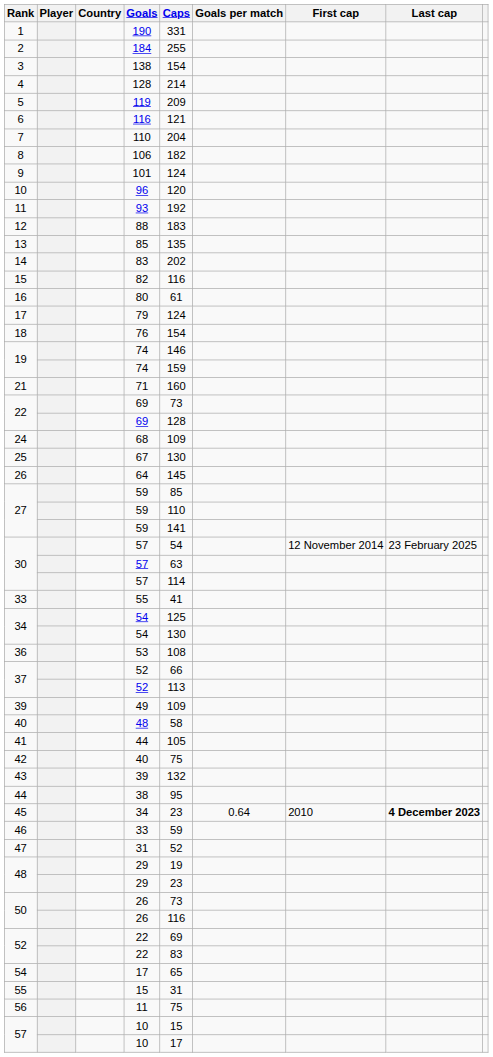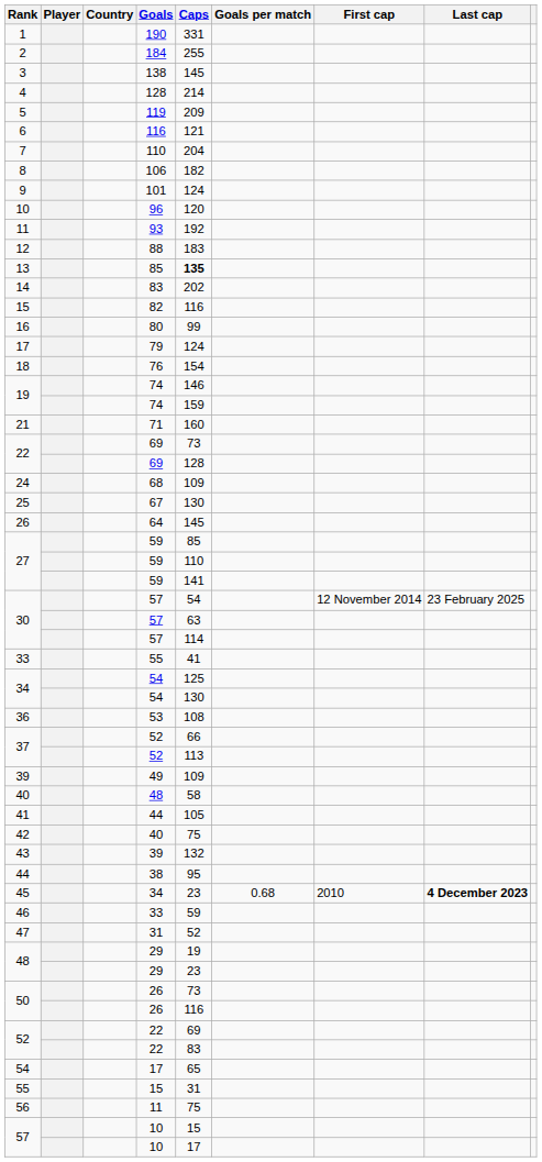3 | Caps: 154 -> 145
13 | Caps: normal -> bold
16 | Caps: 61 -> 99
45 | Goals per match: 0.64 -> 0.68
